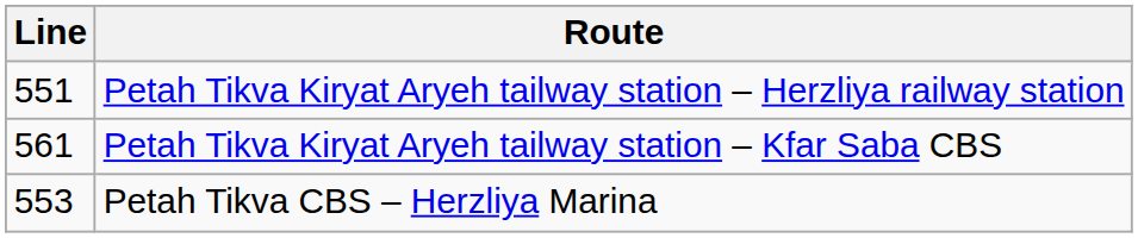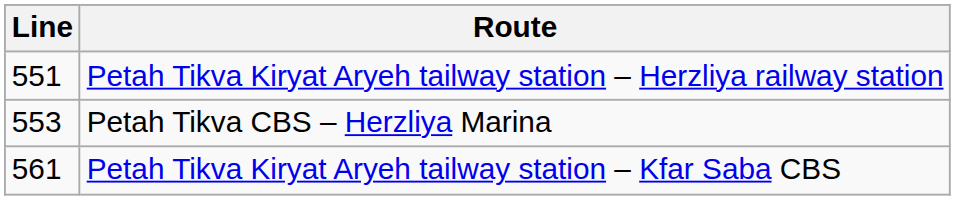rows swapped: Petah Tikva CBS – Herzliya Marina <-> Petah Tikva Kiryat Aryeh tailway station – Kfar Saba CBS
